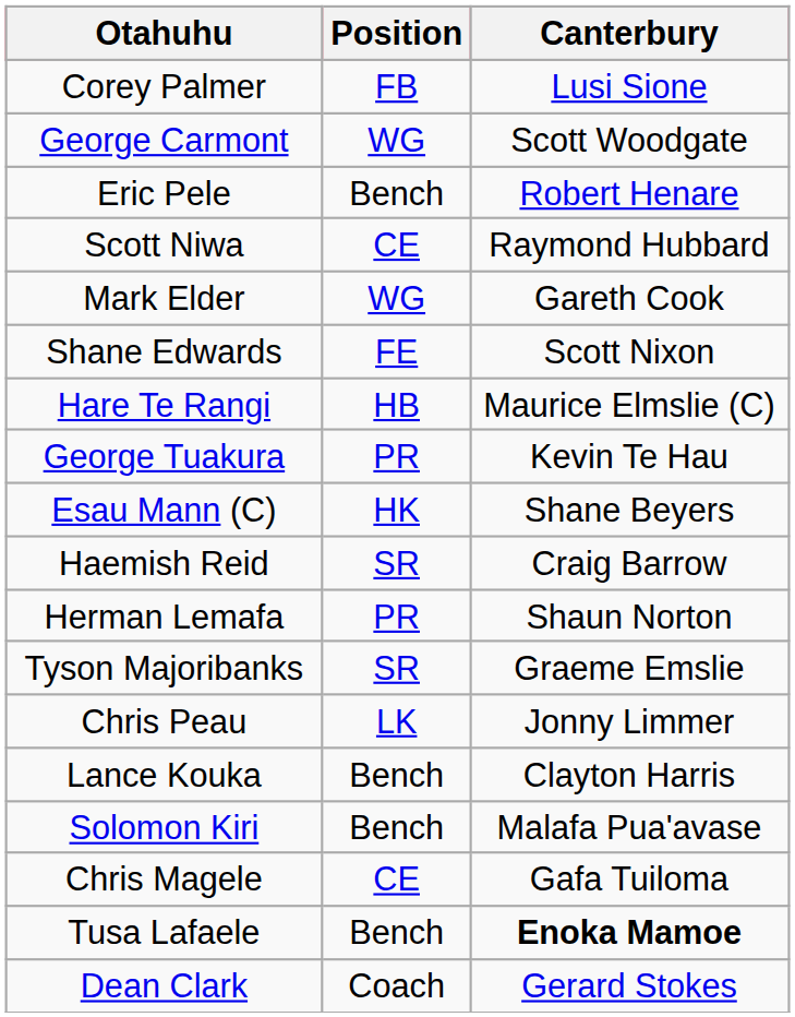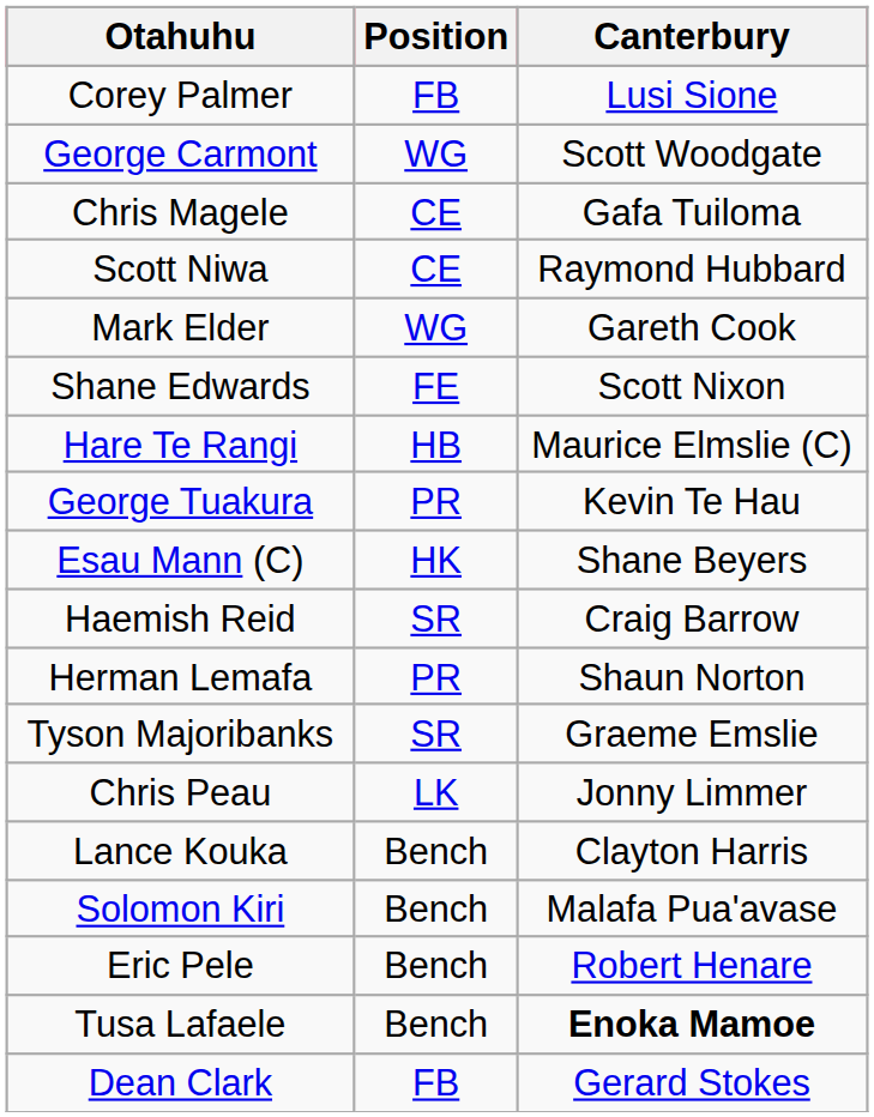rows swapped: Chris Magele <-> Eric Pele
Dean Clark | Position: Coach -> FB
